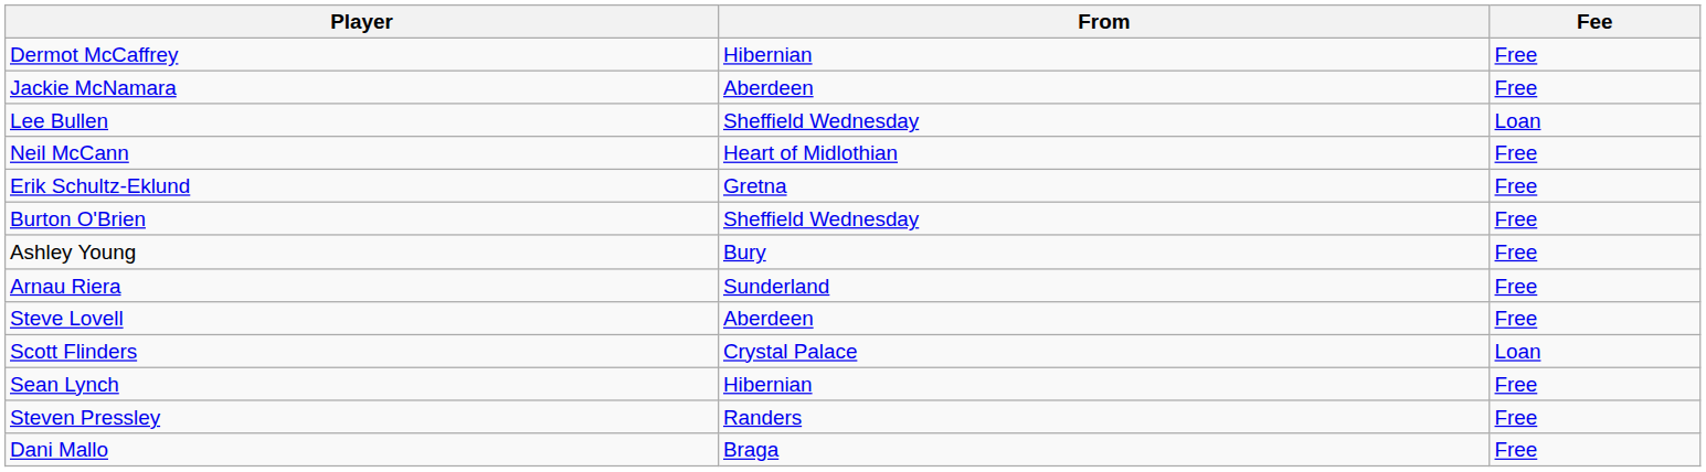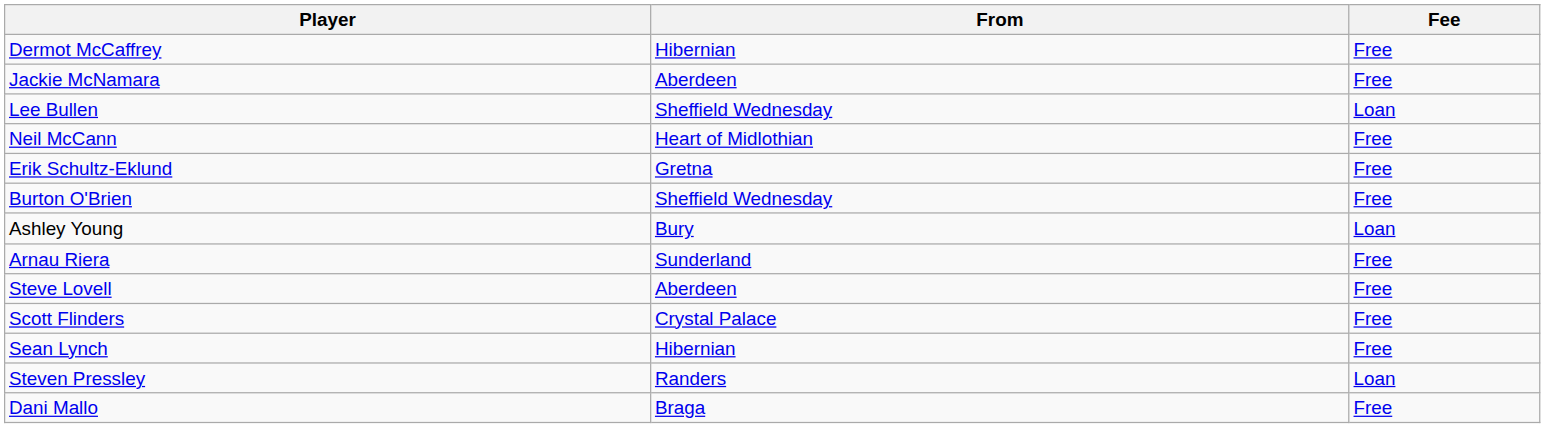Ashley Young | Fee: Free -> Loan
Scott Flinders | Fee: Loan -> Free
Steven Pressley | Fee: Free -> Loan
